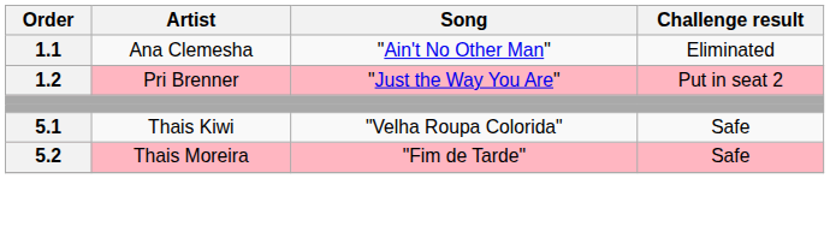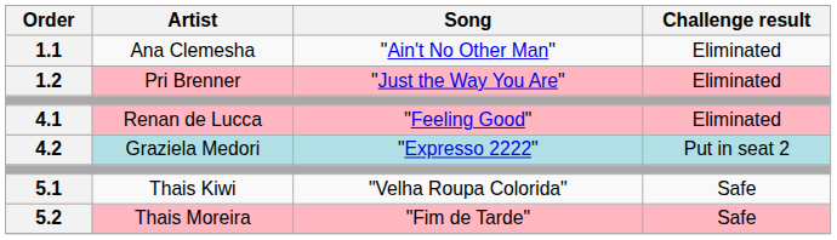1.2 | Challenge result: Put in seat 2 -> Eliminated
+ row: 4.1 | Renan de Lucca | "Feeling Good" | Eliminated
+ row: 4.2 | Graziela Medori | "Expresso 2222" | Put in seat 2
